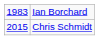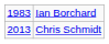Chris Schmidt | column 1: 2015 -> 2013
